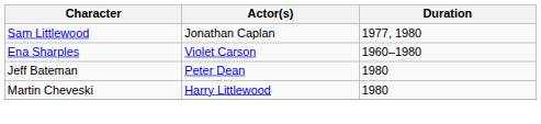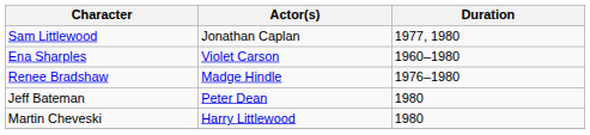+ row: Renee Bradshaw | Madge Hindle | 1976–1980
